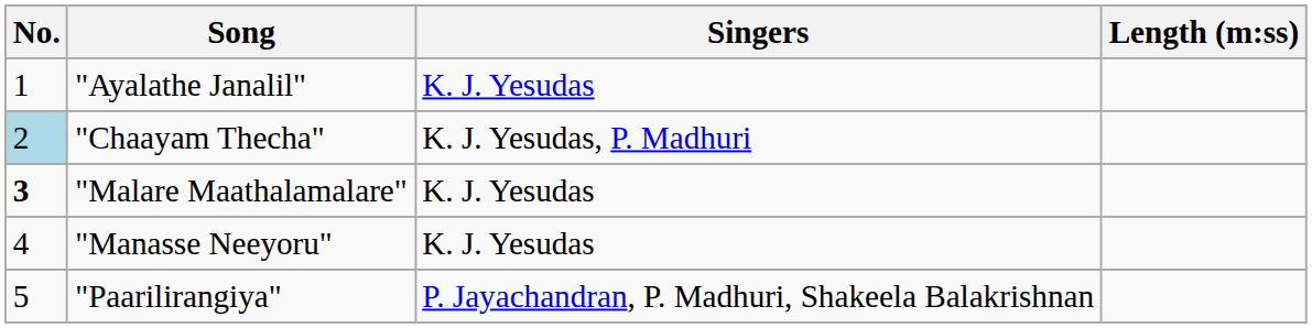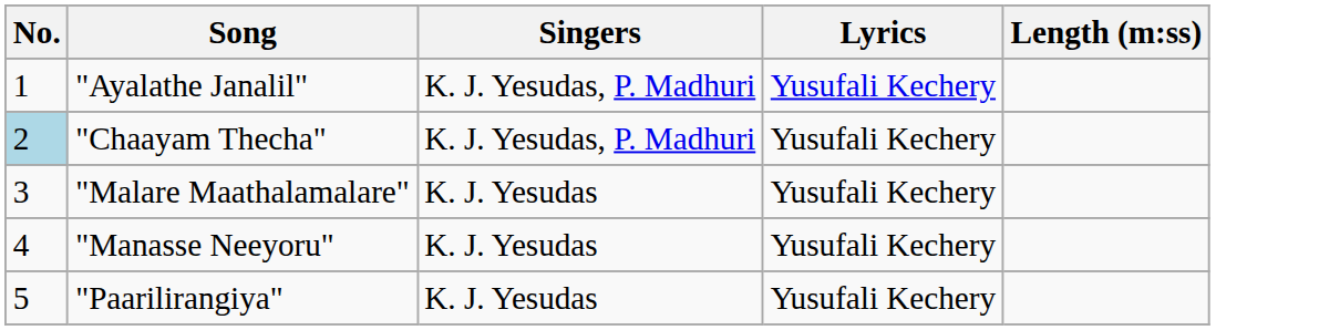+ column: Lyrics | Yusufali Kechery | Yusufali Kechery | Yusufali Kechery | Yusufali Kechery | Yusufali Kechery
"Ayalathe Janalil" | Singers: K. J. Yesudas -> K. J. Yesudas, P. Madhuri
"Malare Maathalamalare" | No.: bold -> normal
"Paarilirangiya" | Singers: P. Jayachandran, P. Madhuri, Shakeela Balakrishnan -> K. J. Yesudas
